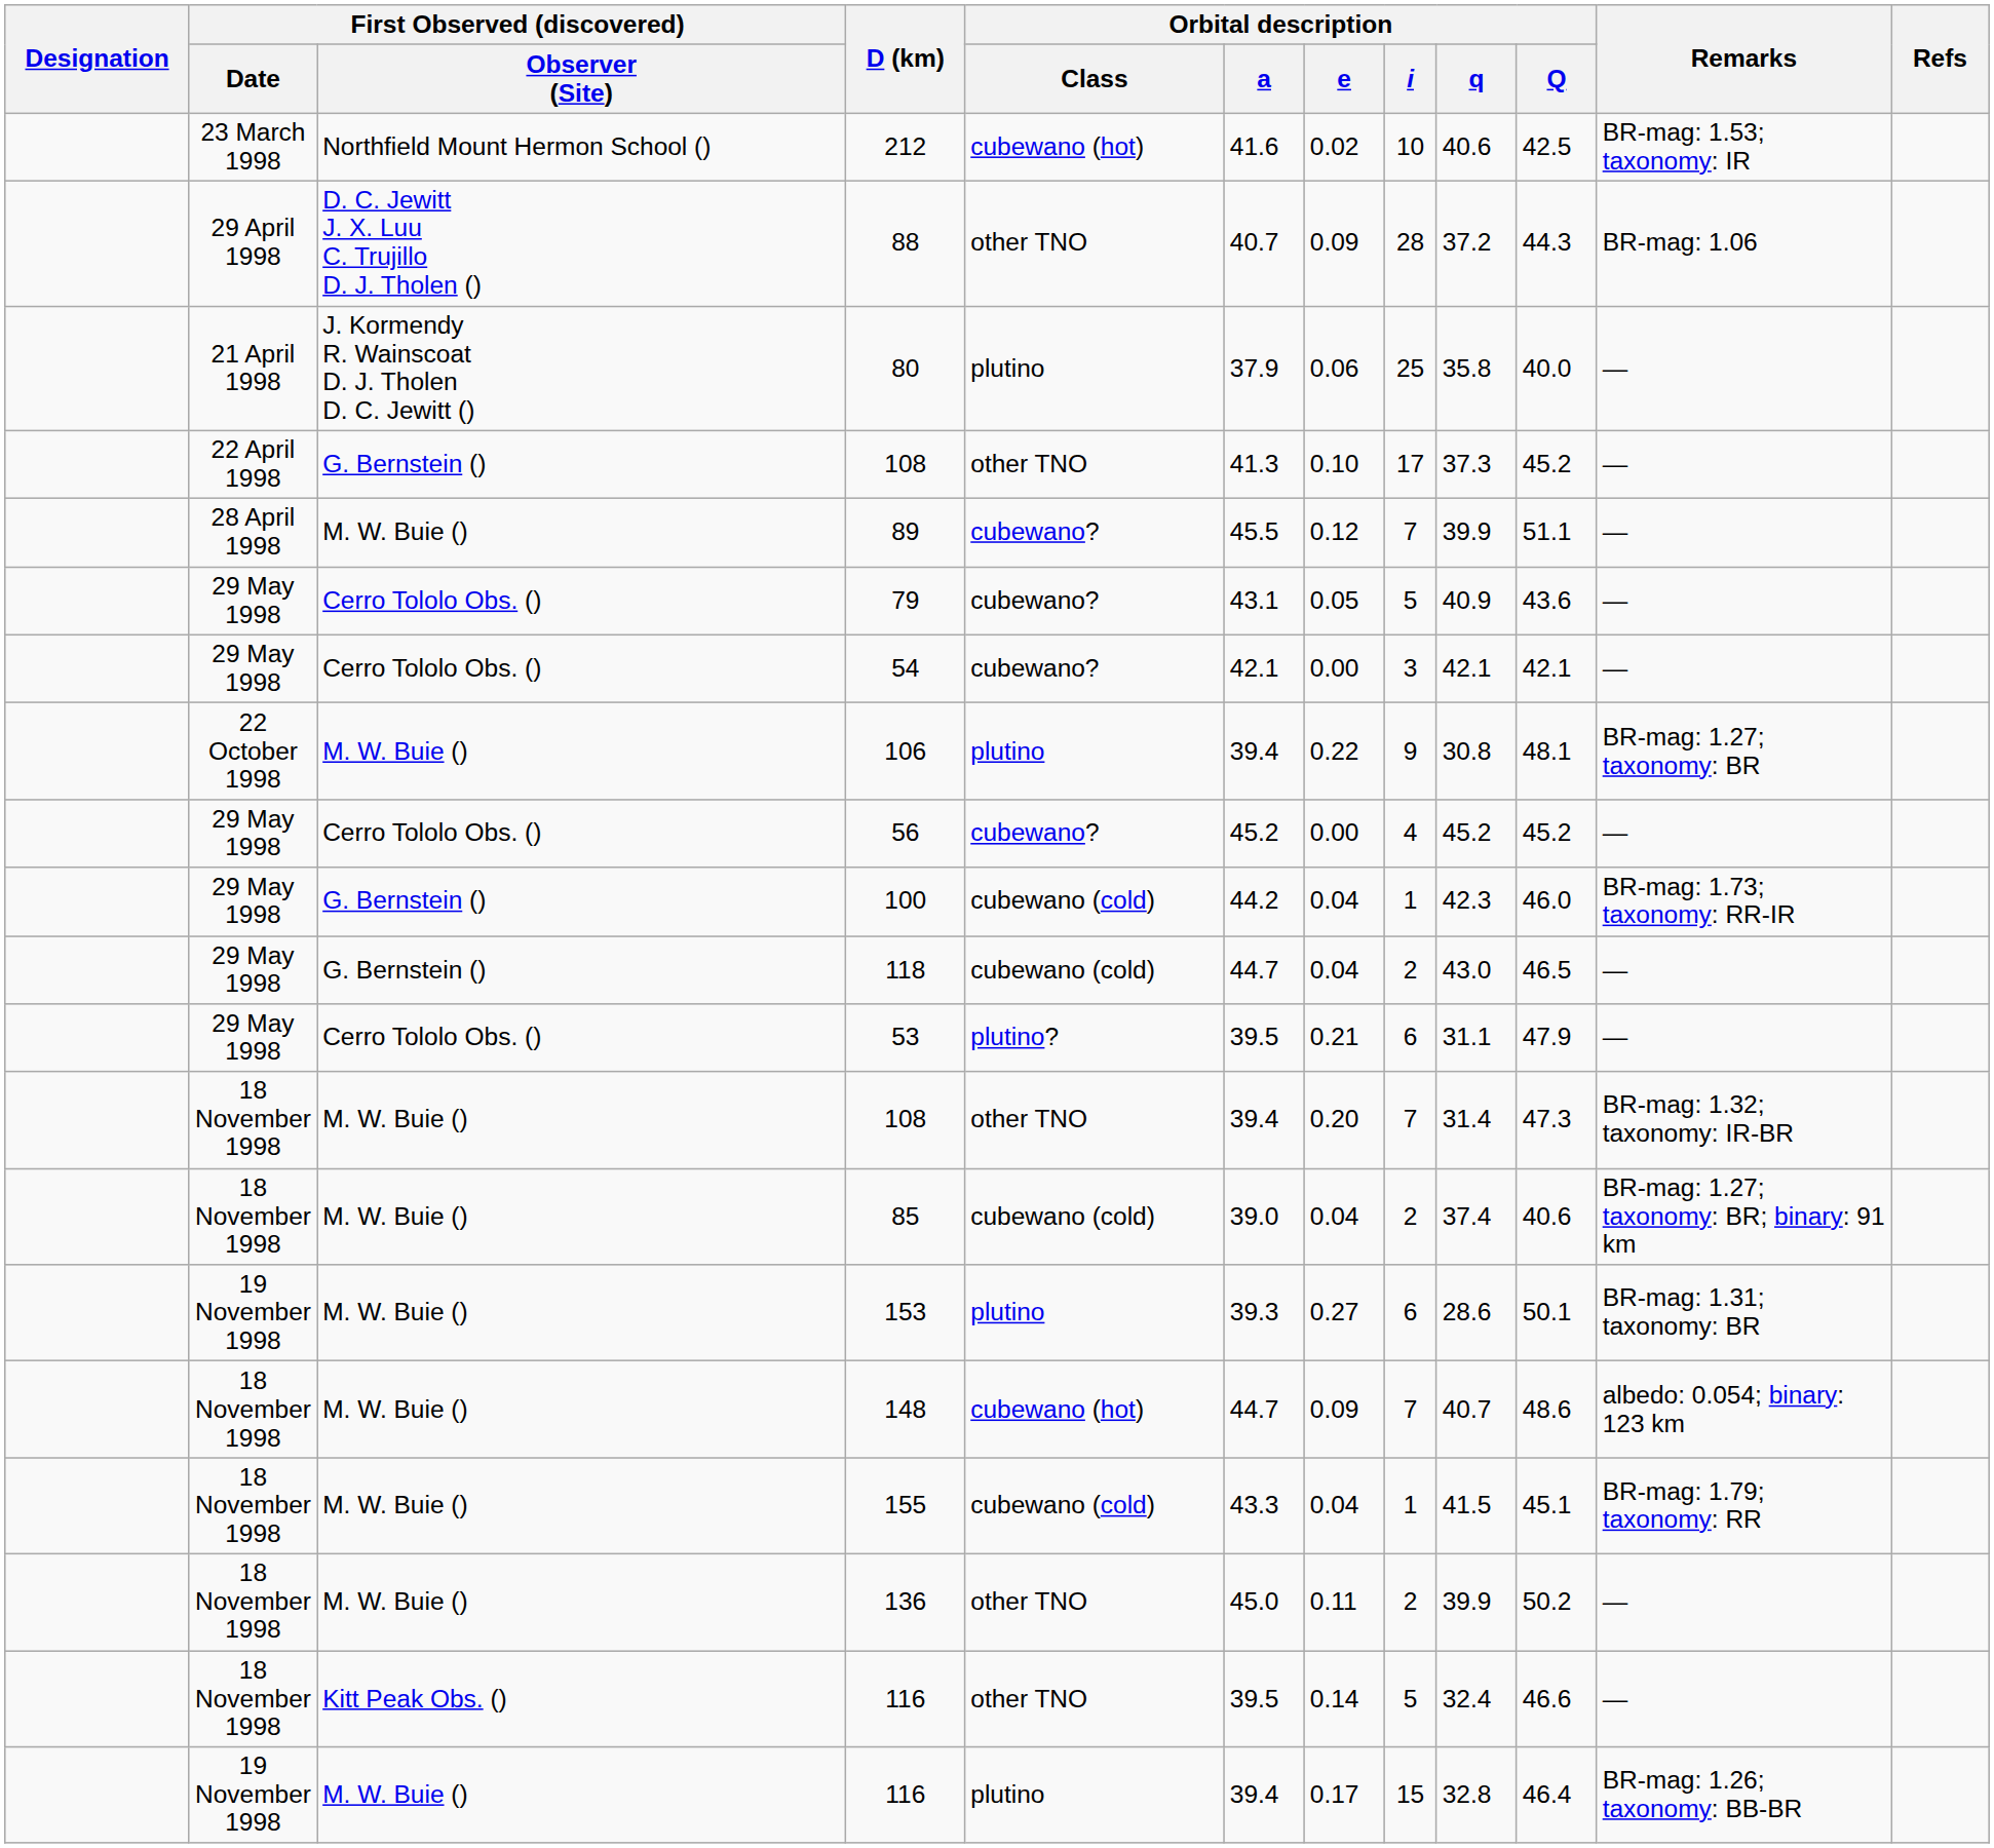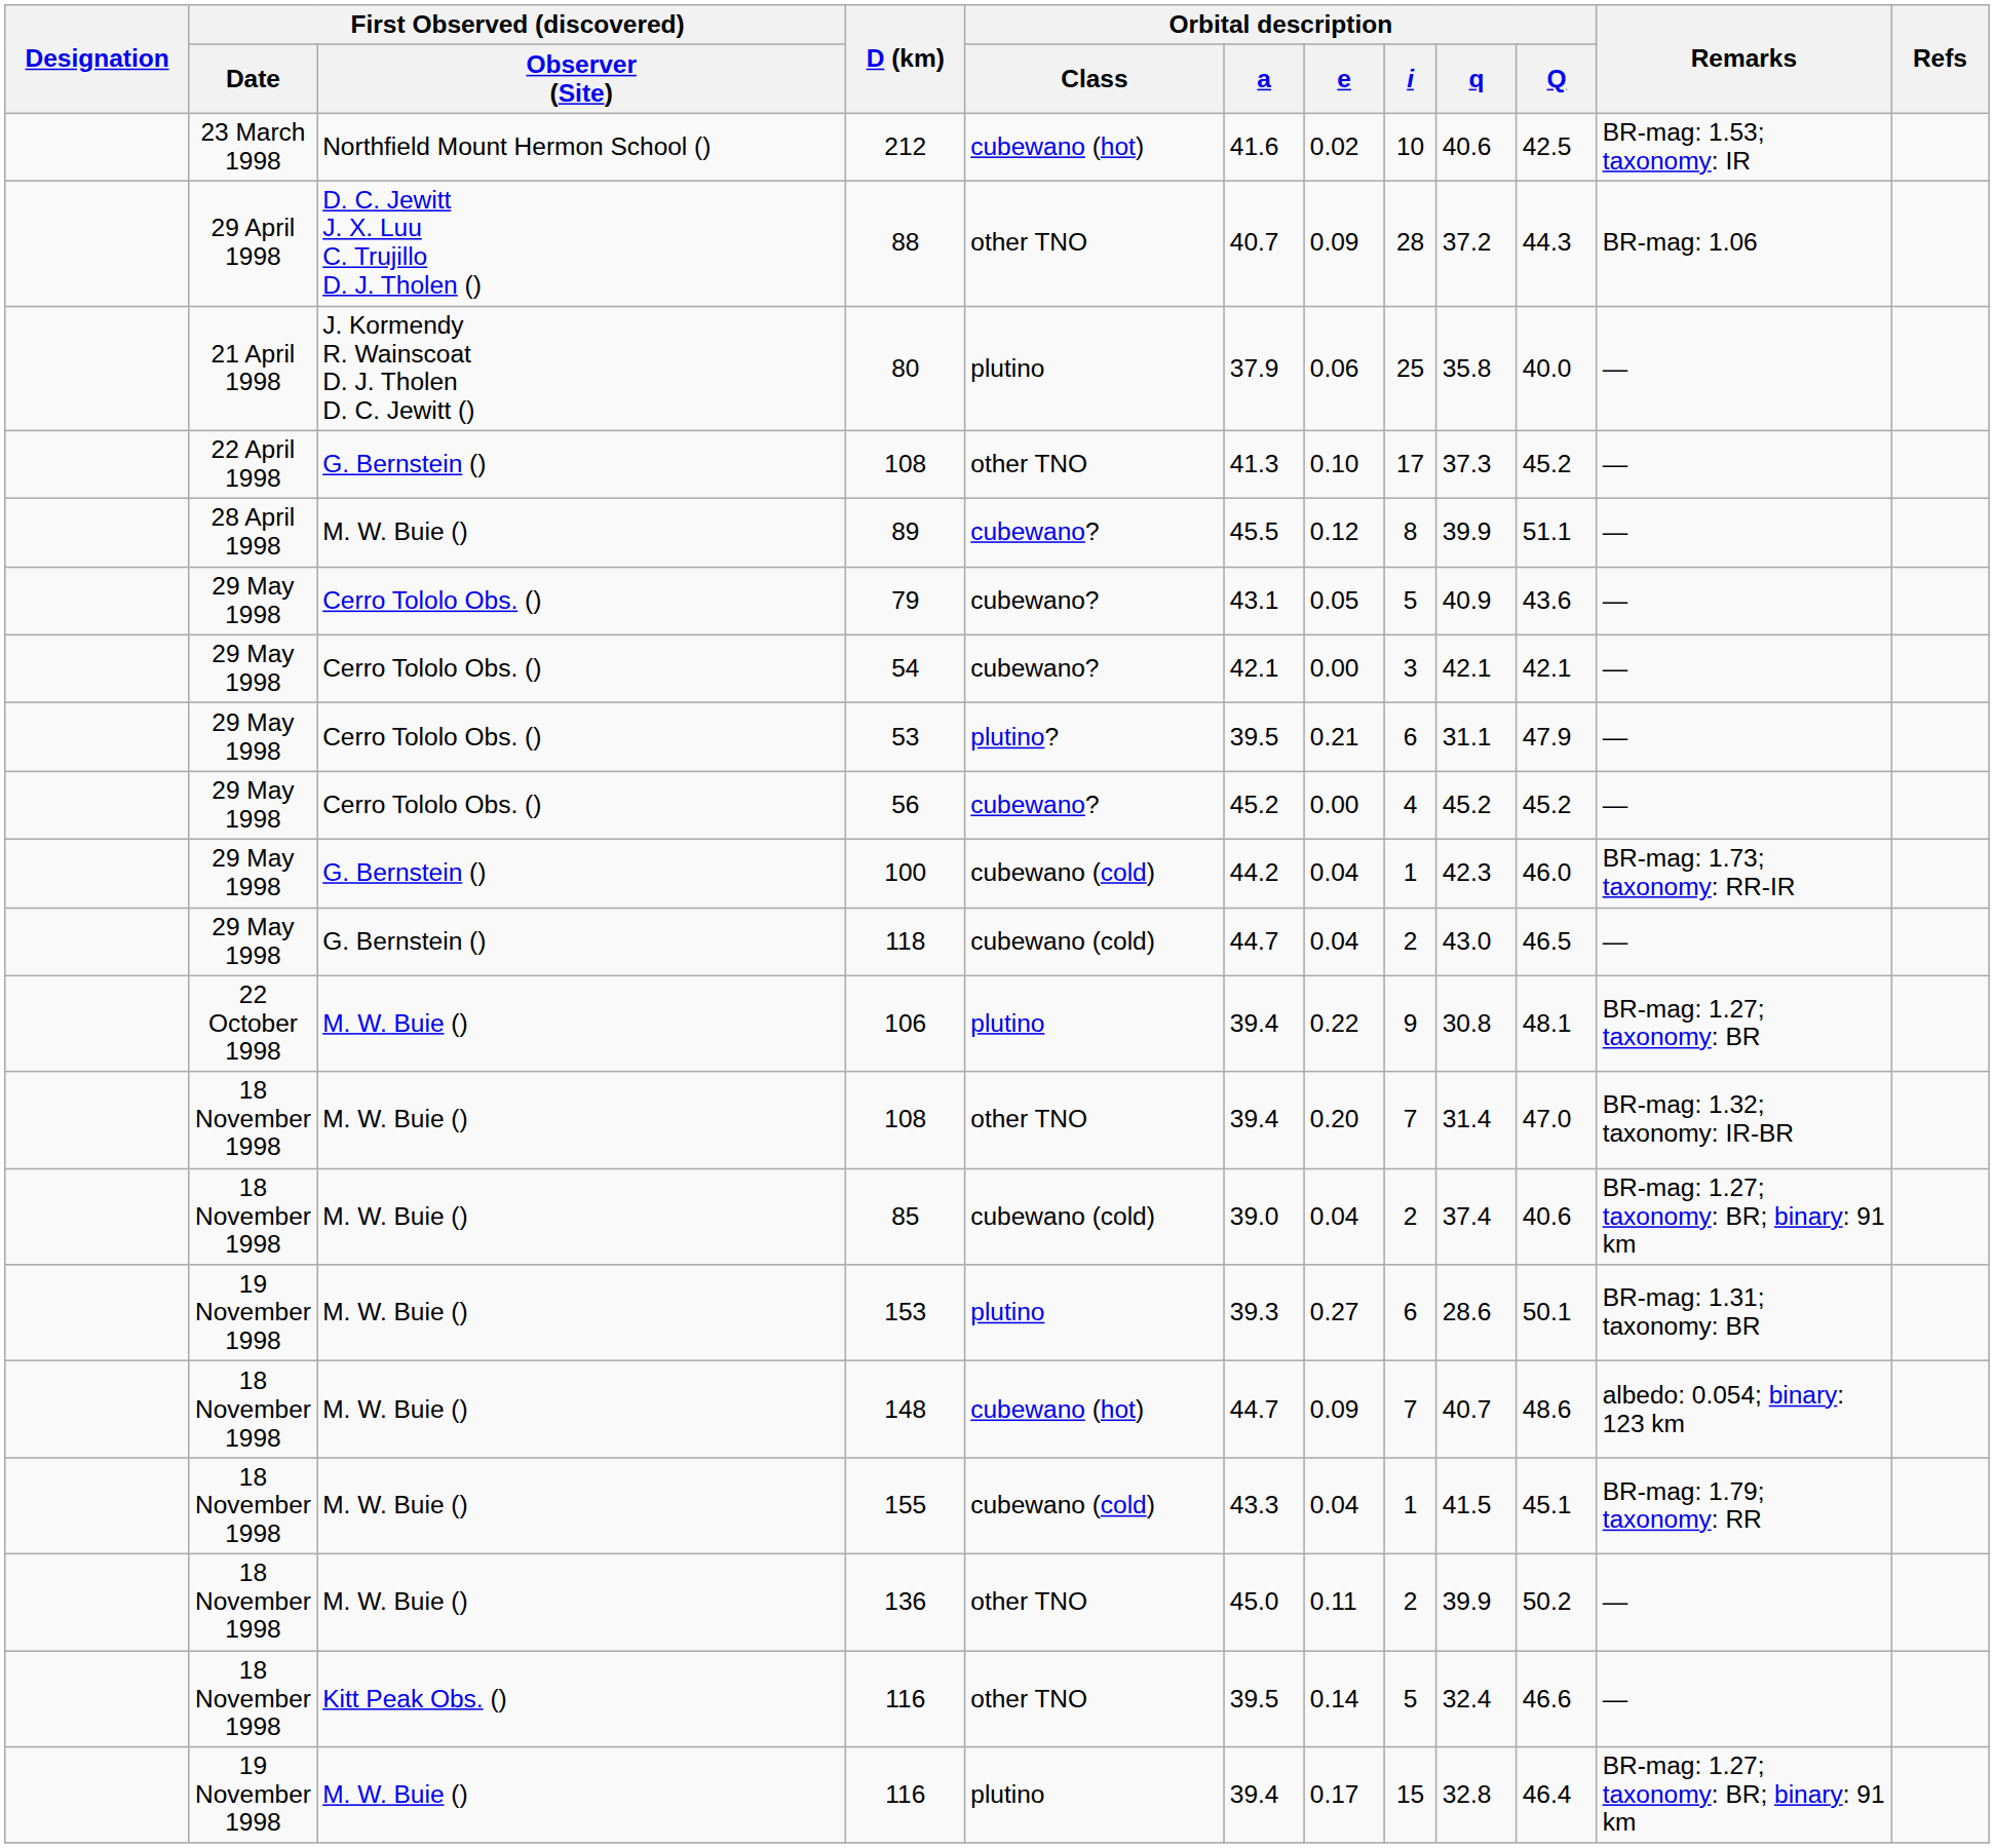89 | Orbital description / i: 7 -> 8
rows swapped: 53 <-> 106
18 November 1998 / 108 | Orbital description / Q: 47.3 -> 47.0
19 November 1998 / 116 | Remarks: BR-mag: 1.26; taxonomy: BB-BR -> BR-mag: 1.27; taxonomy: BR; binary: 91 km
